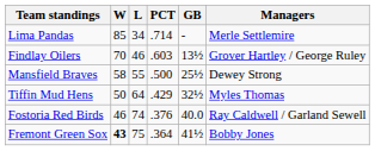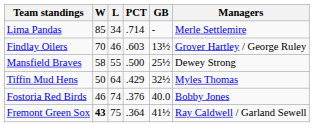Fostoria Red Birds | Managers: Ray Caldwell / Garland Sewell -> Bobby Jones
Fremont Green Sox | Managers: Bobby Jones -> Ray Caldwell / Garland Sewell
